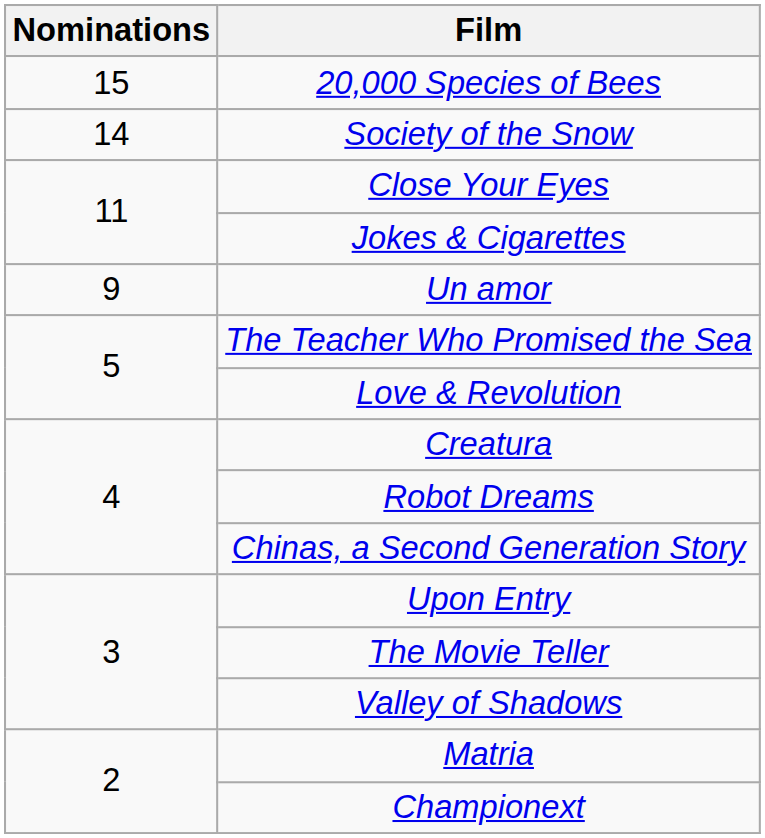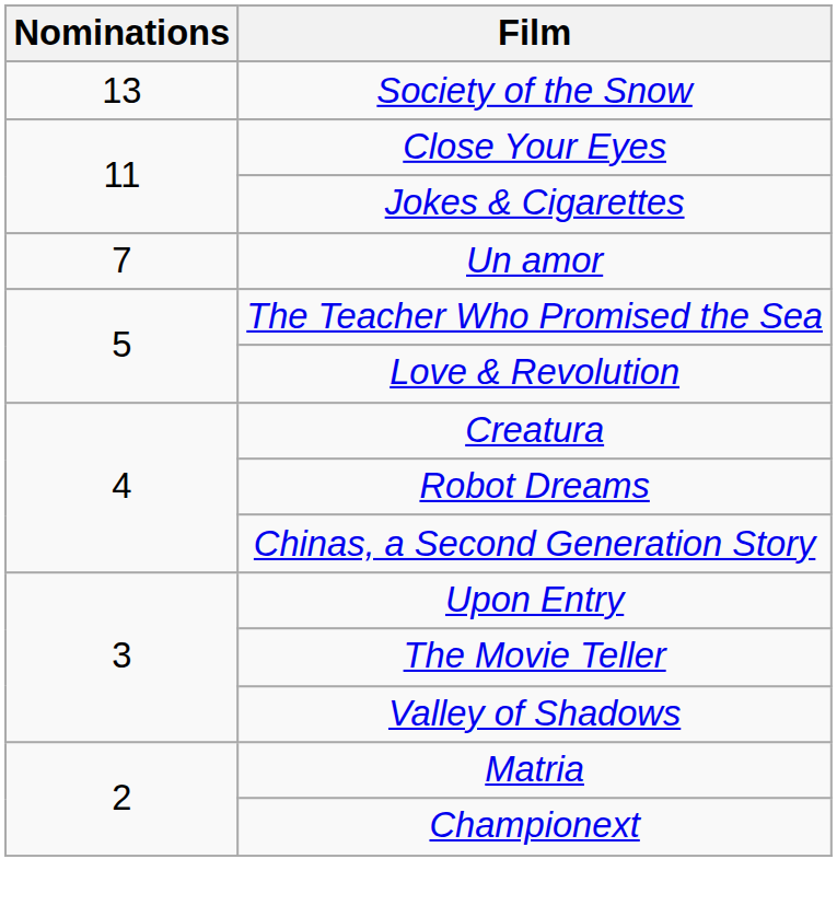- row: 15 | 20,000 Species of Bees
Society of the Snow | Nominations: 14 -> 13
Un amor | Nominations: 9 -> 7
